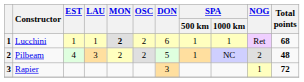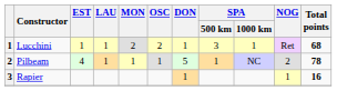Lucchini | MON: bold -> normal
Lucchini | DON: 6 -> 1
Lucchini | SPA / 500 km: 1 -> 3
Pilbeam | LAU: 3 -> 1
Pilbeam | MON: 2 -> 1
Pilbeam | OSC: 2 -> 1
Pilbeam | Total points: 48 -> 78
Rapier | DON: 3 -> 1
Rapier | Total points: 72 -> 16
